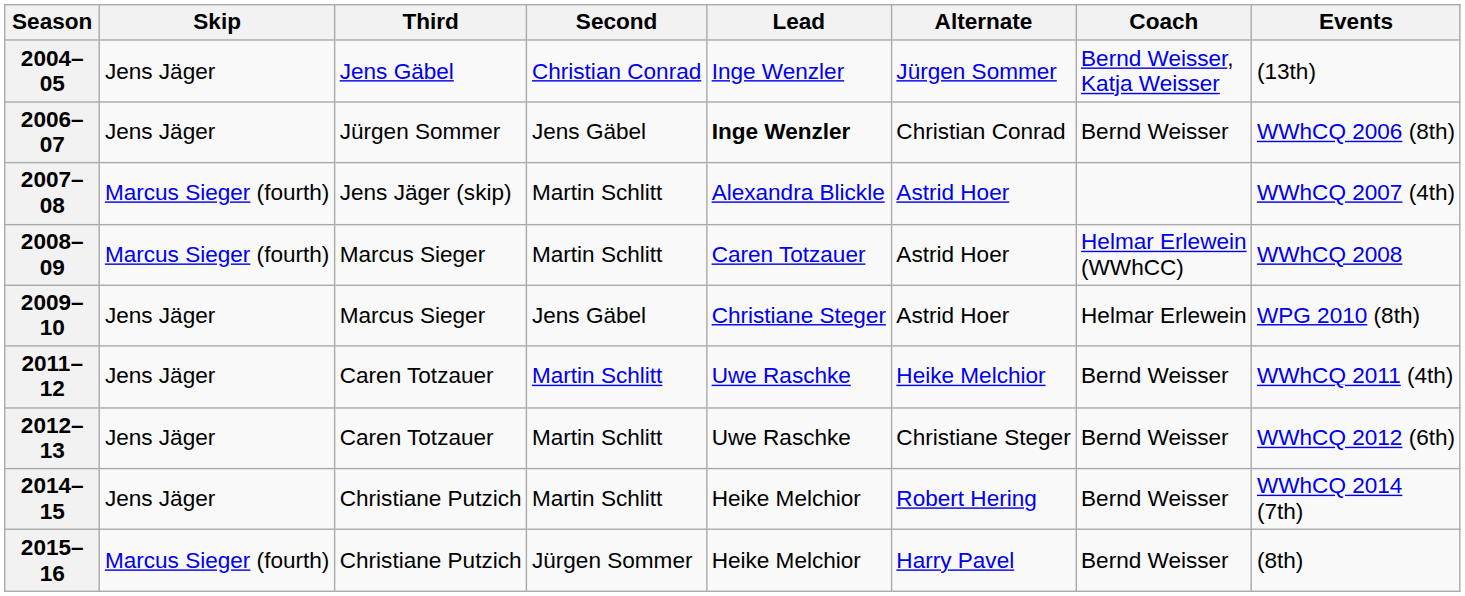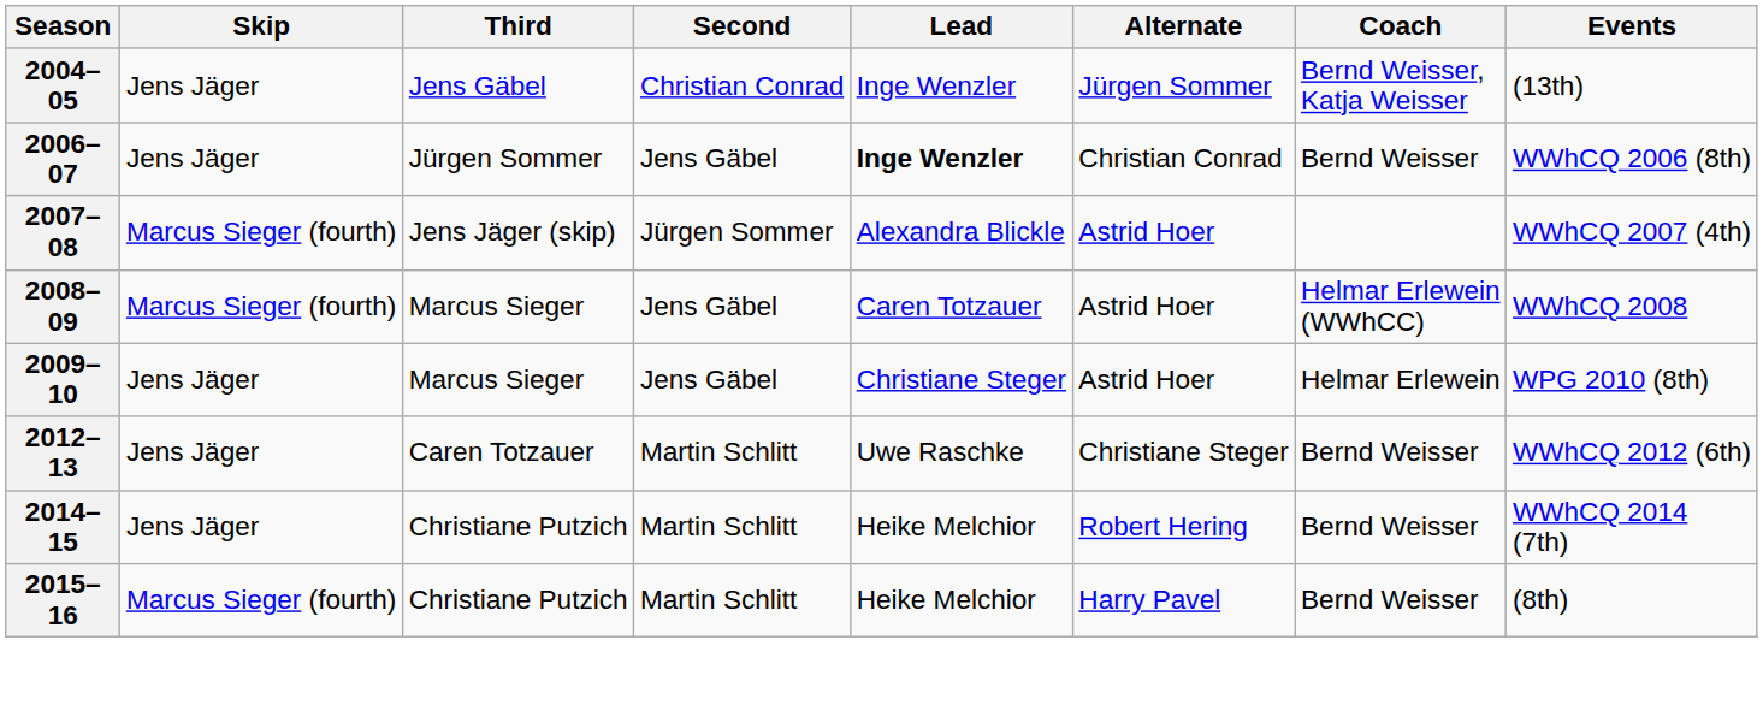2007–08 | Second: Martin Schlitt -> Jürgen Sommer
2008–09 | Second: Martin Schlitt -> Jens Gäbel
- row: 2011–12 | Jens Jäger | Caren Totzauer | Martin Schlitt | Uwe Raschke | Heike Melchior | Bernd Weisser | WWhCQ 2011 (4th)
2015–16 | Second: Jürgen Sommer -> Martin Schlitt
